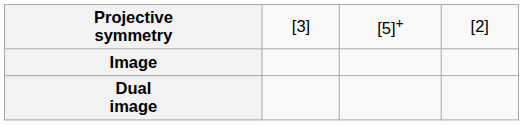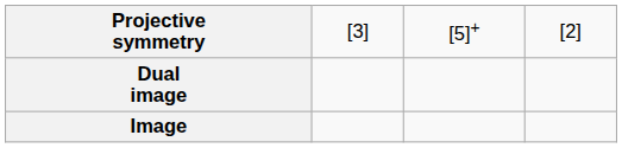rows swapped: Image <-> Dual image
